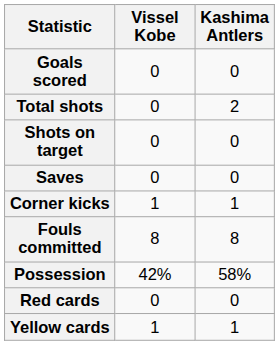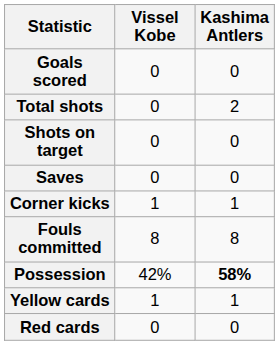Possession | Kashima Antlers: normal -> bold
rows swapped: Yellow cards <-> Red cards
